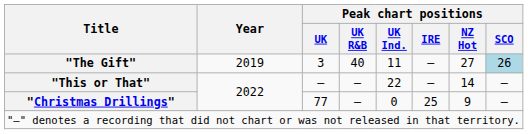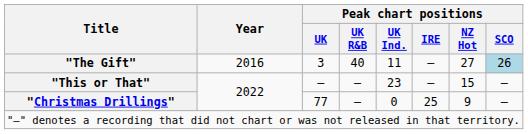"The Gift" | Year: 2019 -> 2016
"This or That" | Peak chart positions / UK Ind.: 22 -> 23
"This or That" | Peak chart positions / NZ Hot: 14 -> 15
